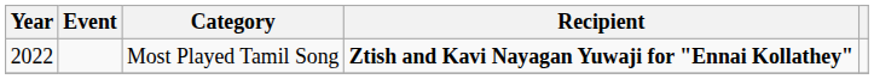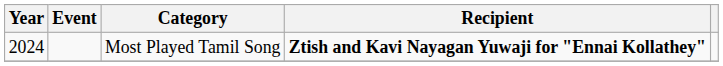Most Played Tamil Song | Year: 2022 -> 2024
